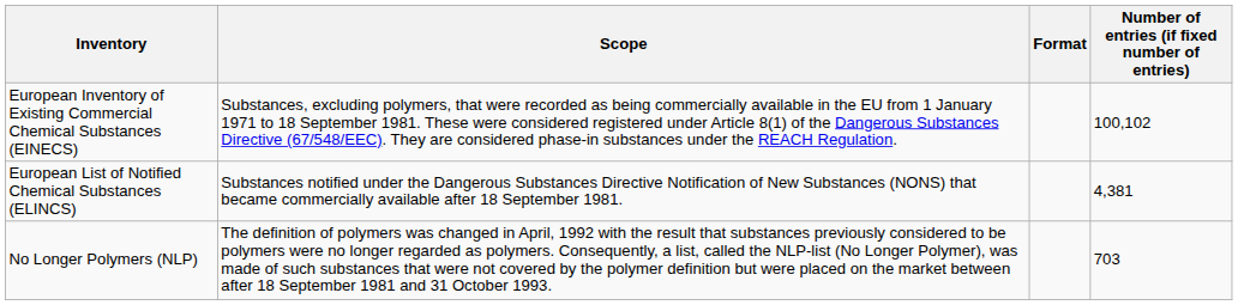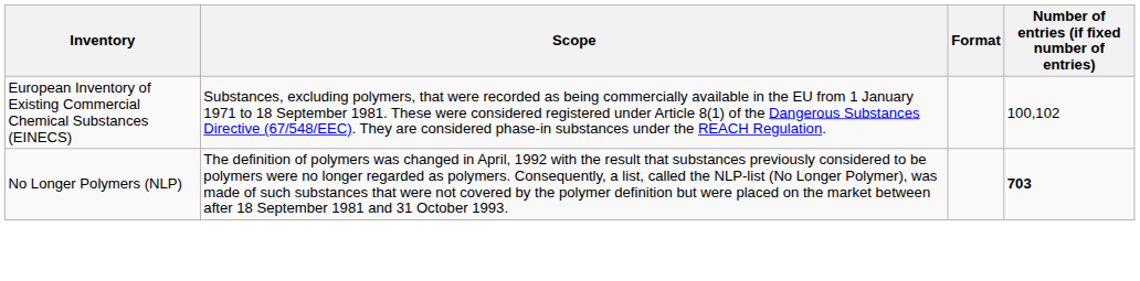- row: European List of Notified Chemical Substances (ELINCS) | Substances notified under the Dangerous Substances Directive Notification of New Substances (NONS) that became commercially available after 18 September 1981. | 4,381
No Longer Polymers (NLP) | Number of entries (if fixed number of entries): normal -> bold
